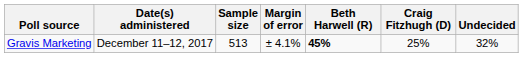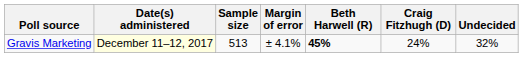Gravis Marketing | Date(s) administered: no background -> lightyellow background
Gravis Marketing | Craig Fitzhugh (D): 25% -> 24%
